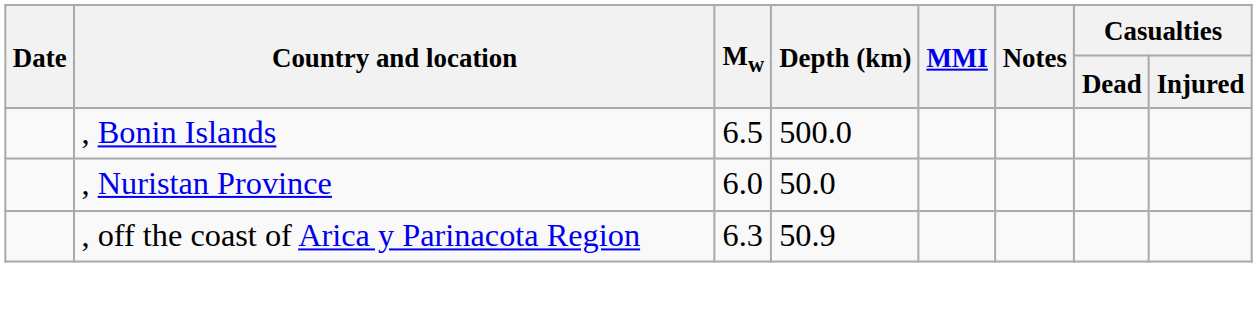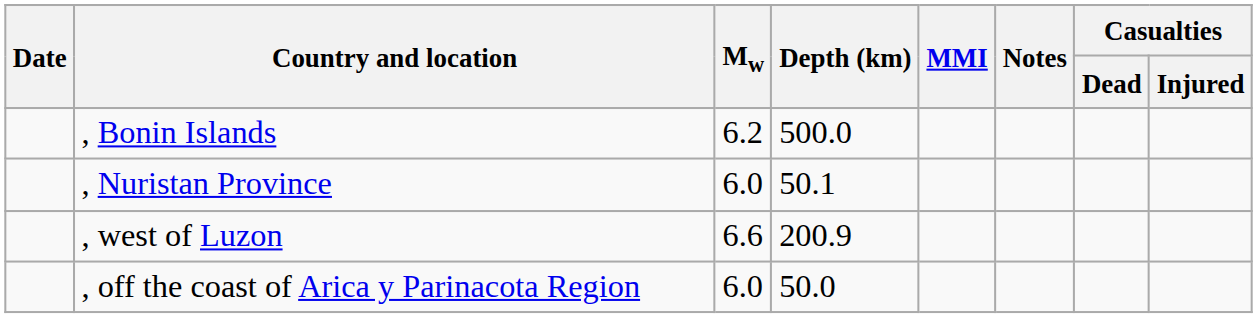, Bonin Islands | Mw: 6.5 -> 6.2
, Nuristan Province | Depth (km): 50.0 -> 50.1
+ row: , west of Luzon | 6.6 | 200.9
, off the coast of Arica y Parinacota Region | Mw: 6.3 -> 6.0
, off the coast of Arica y Parinacota Region | Depth (km): 50.9 -> 50.0
